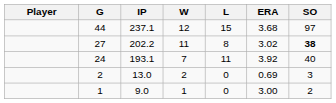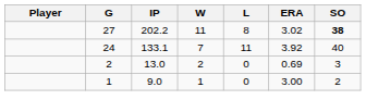- row: 44 | 237.1 | 12 | 15 | 3.68 | 97
24 | IP: 193.1 -> 133.1
